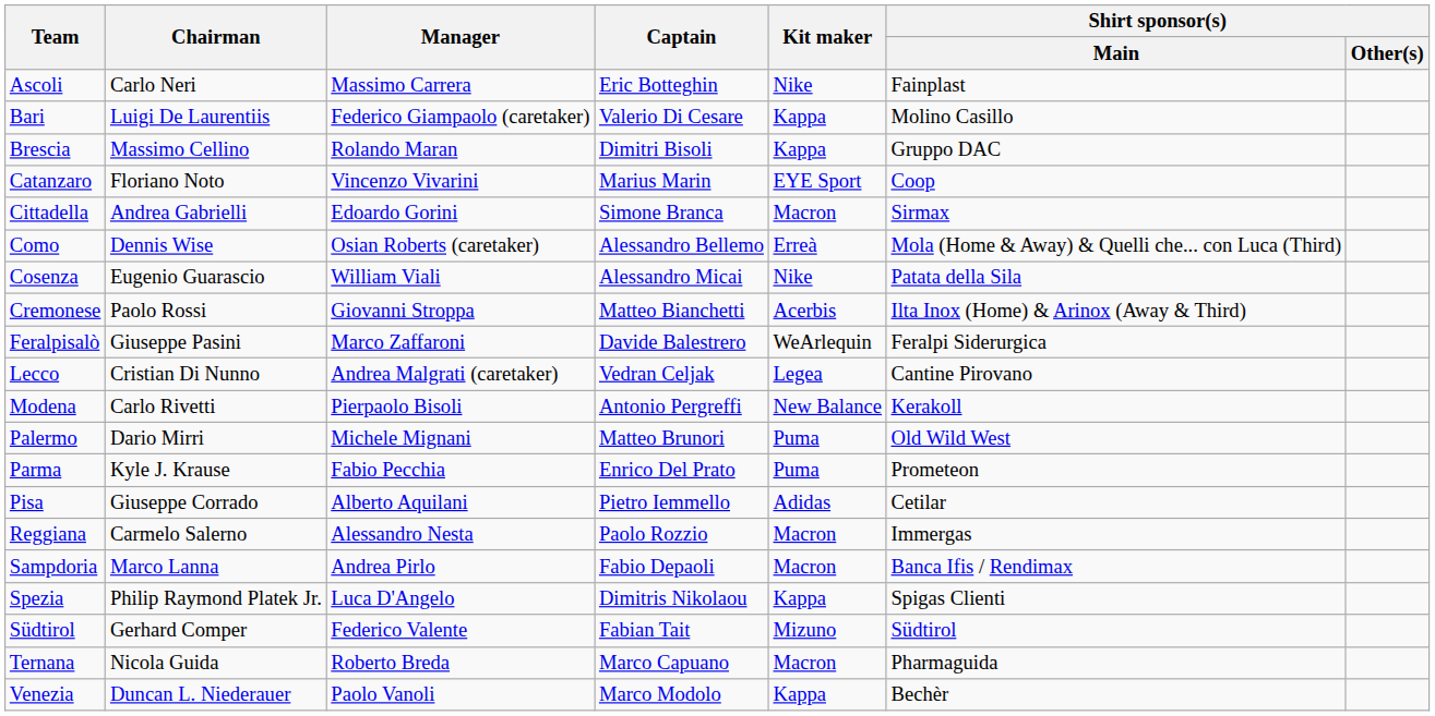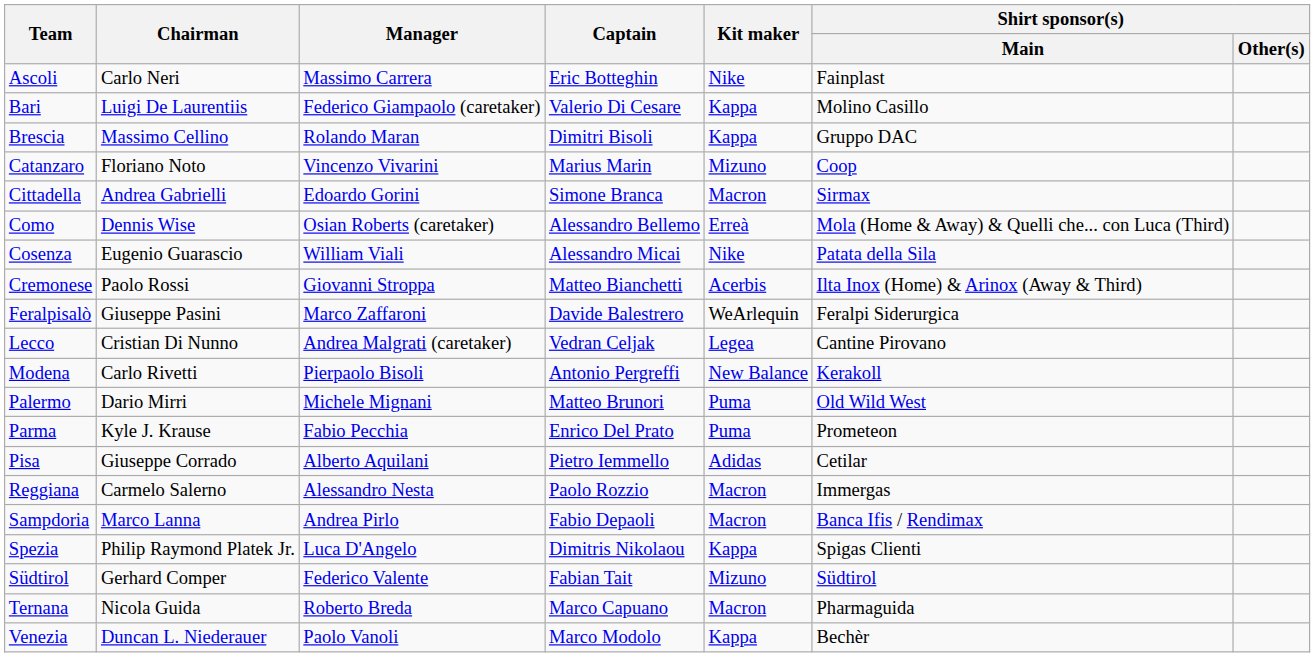Catanzaro | Kit maker: EYE Sport -> Mizuno
